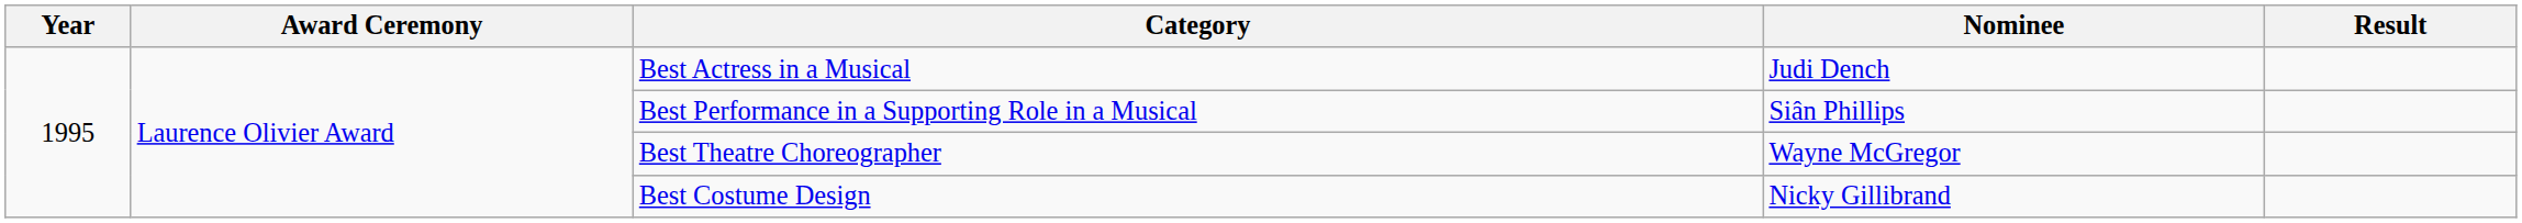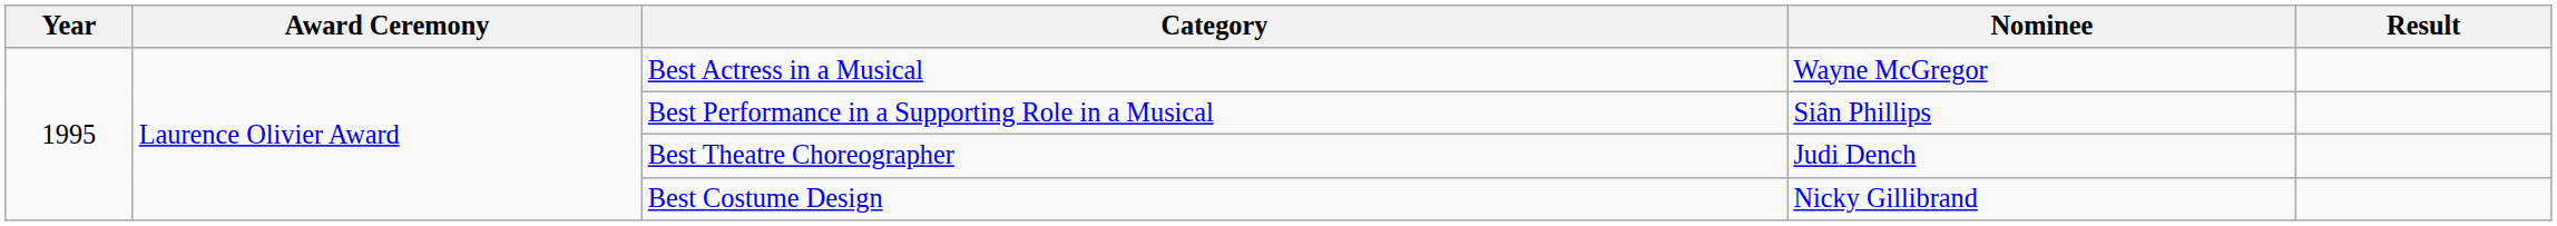Best Actress in a Musical | Nominee: Judi Dench -> Wayne McGregor
Best Theatre Choreographer | Nominee: Wayne McGregor -> Judi Dench
